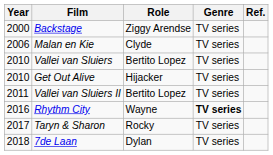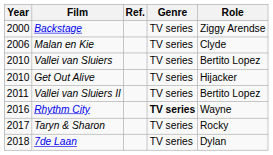columns swapped: Role <-> Ref.
